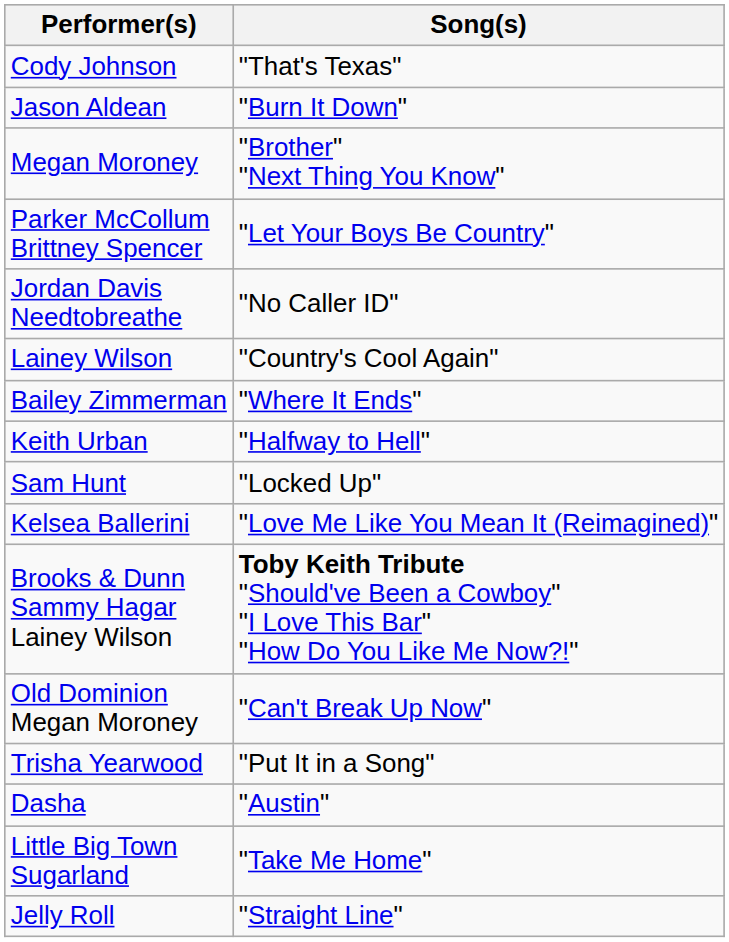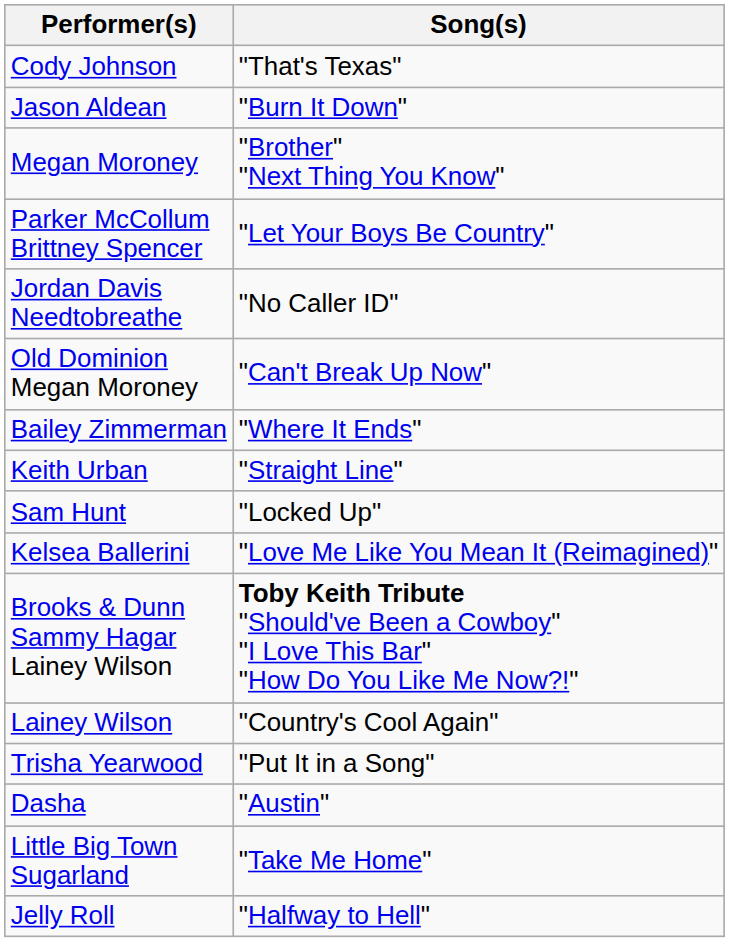rows swapped: Lainey Wilson <-> Old Dominion Megan Moroney
Keith Urban | Song(s): "Halfway to Hell" -> "Straight Line"
Jelly Roll | Song(s): "Straight Line" -> "Halfway to Hell"
